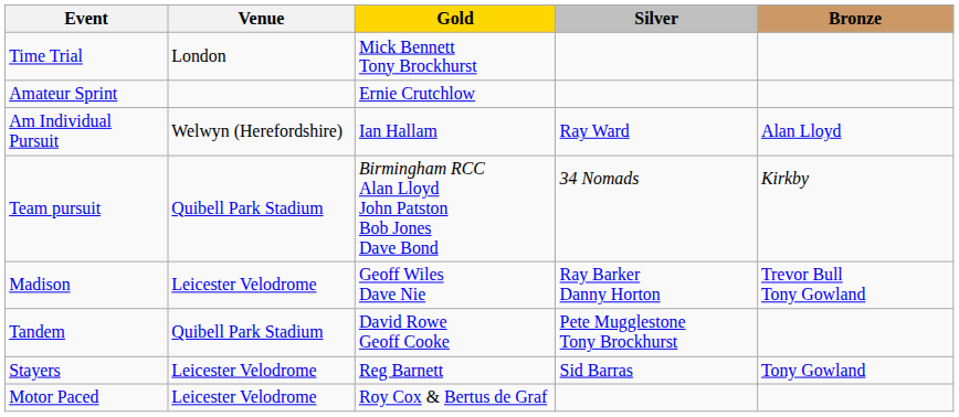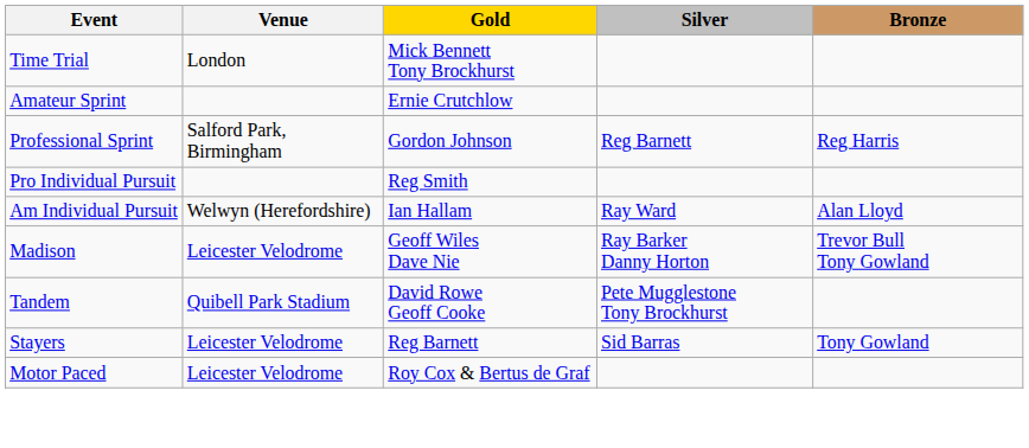+ row: Professional Sprint | Salford Park, Birmingham | Gordon Johnson | Reg Barnett | Reg Harris
+ row: Pro Individual Pursuit | Reg Smith
- row: Team pursuit | Quibell Park Stadium | Birmingham RCC Alan Lloyd John Patston Bob Jones Dave Bond | 34 Nomads | Kirkby
